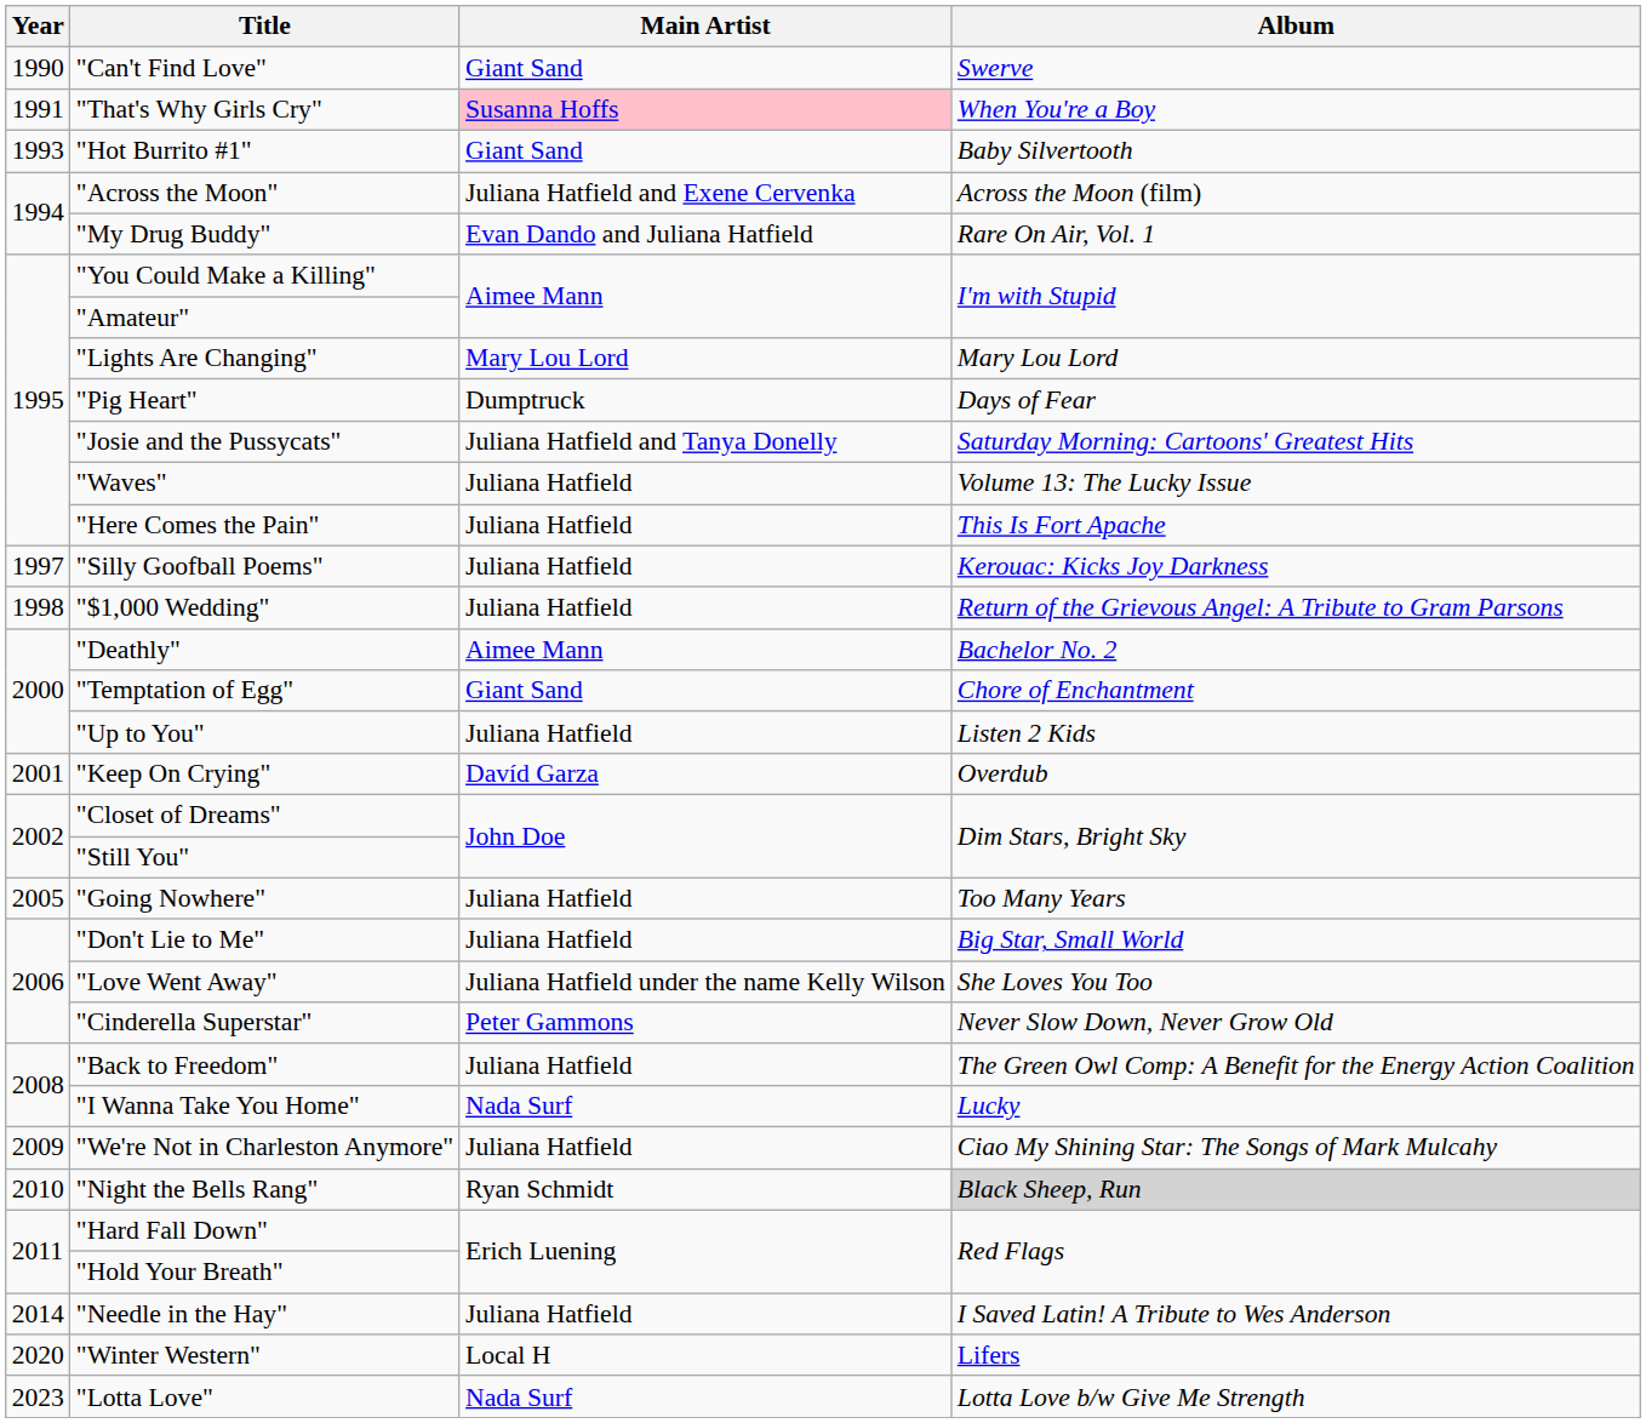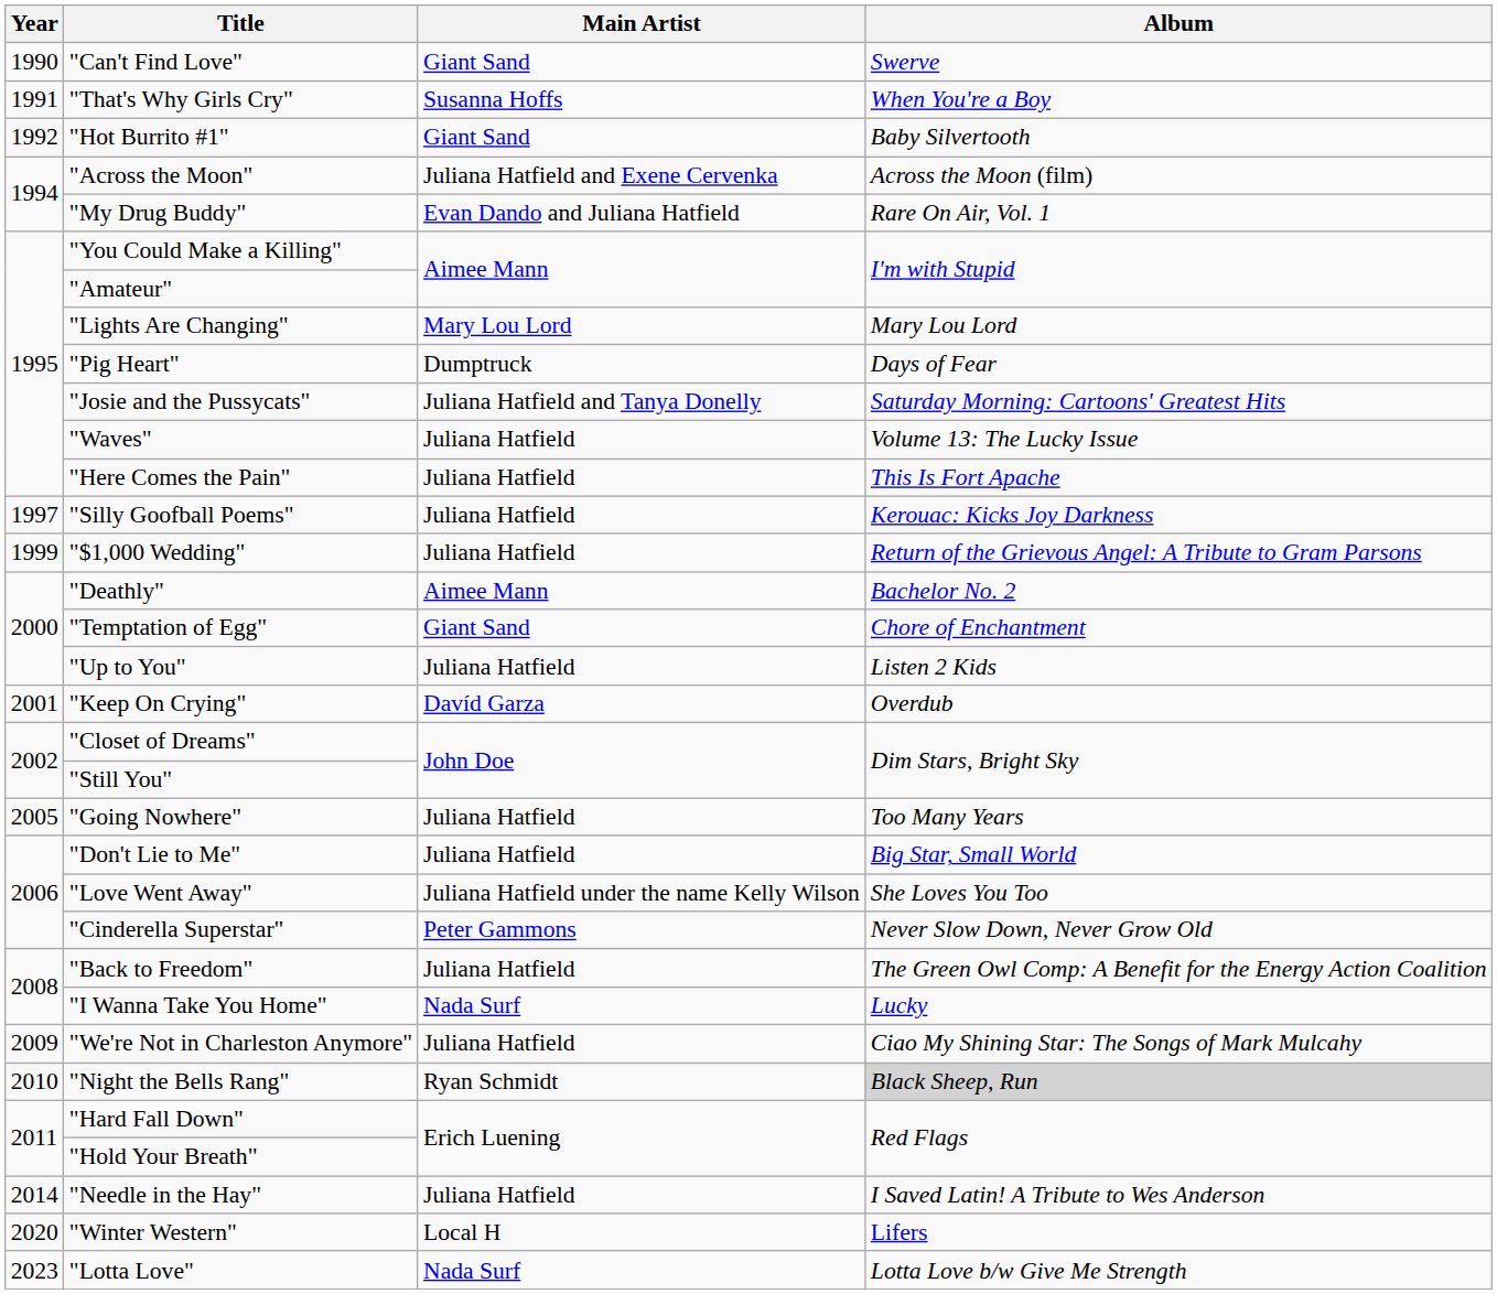"That's Why Girls Cry" | Main Artist: pink background -> no background
"Hot Burrito #1" | Year: 1993 -> 1992
"$1,000 Wedding" | Year: 1998 -> 1999
